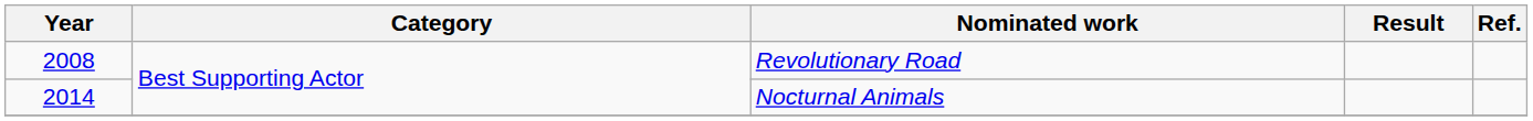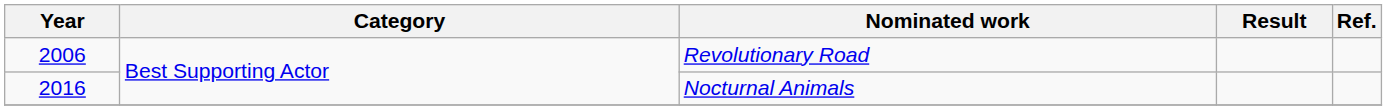Revolutionary Road | Year: 2008 -> 2006
Nocturnal Animals | Year: 2014 -> 2016
